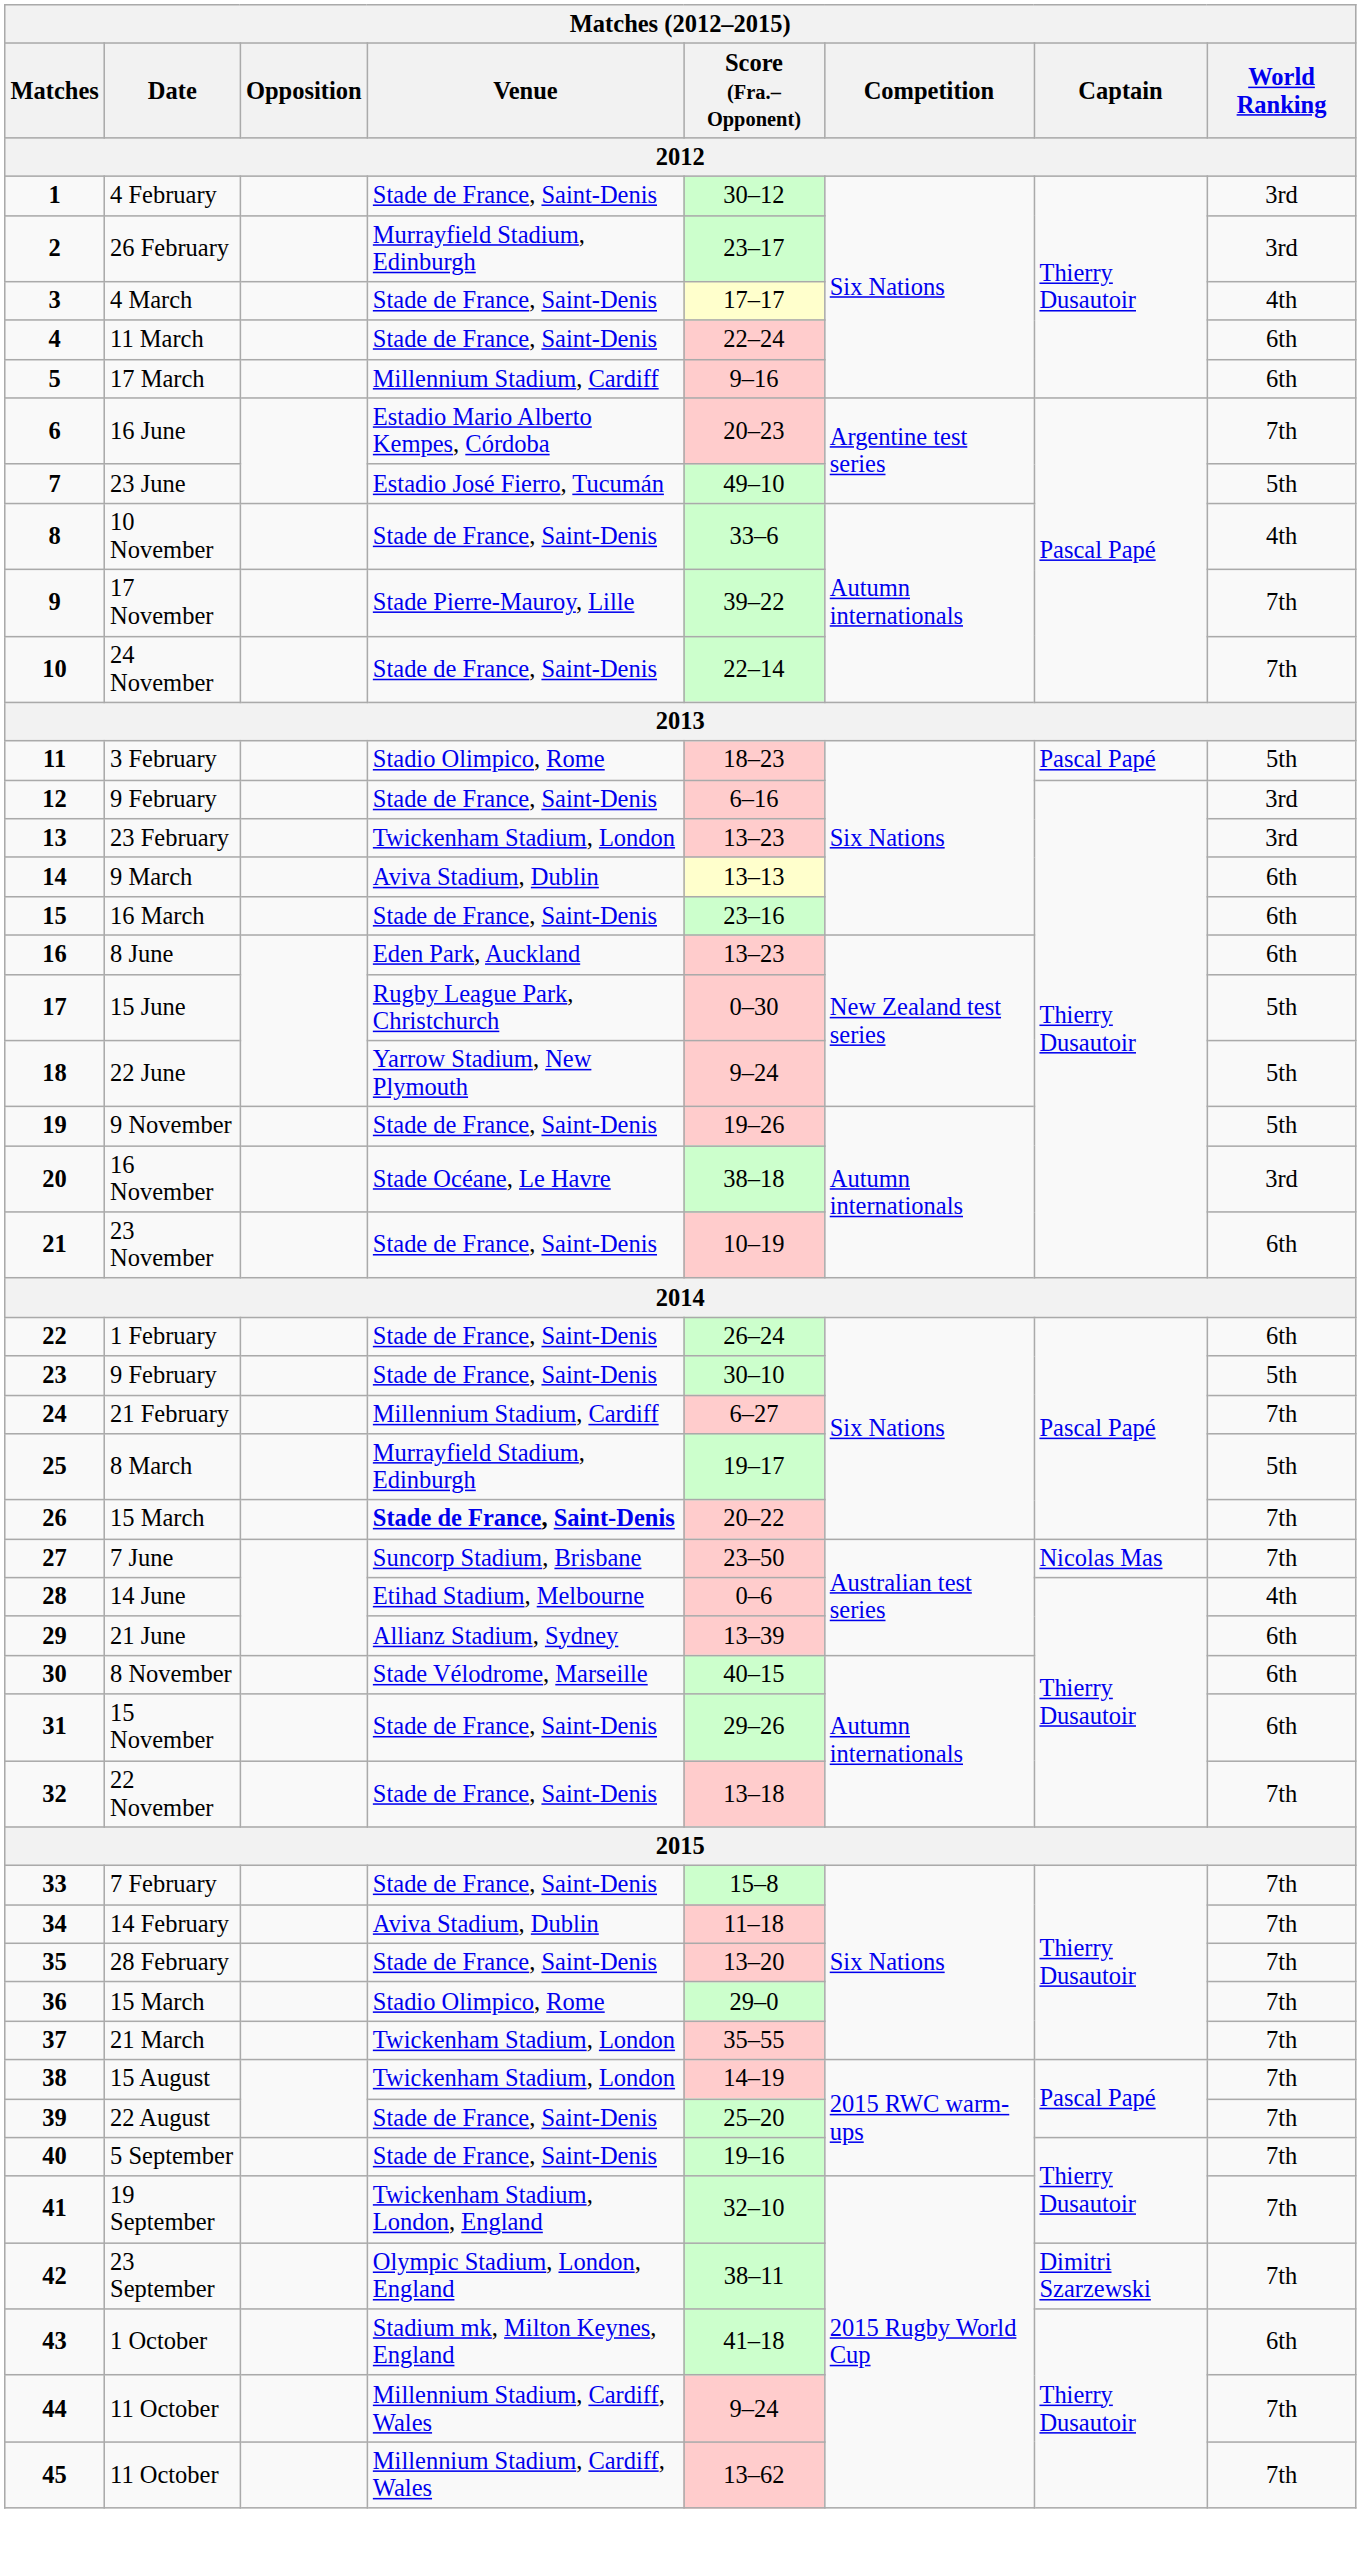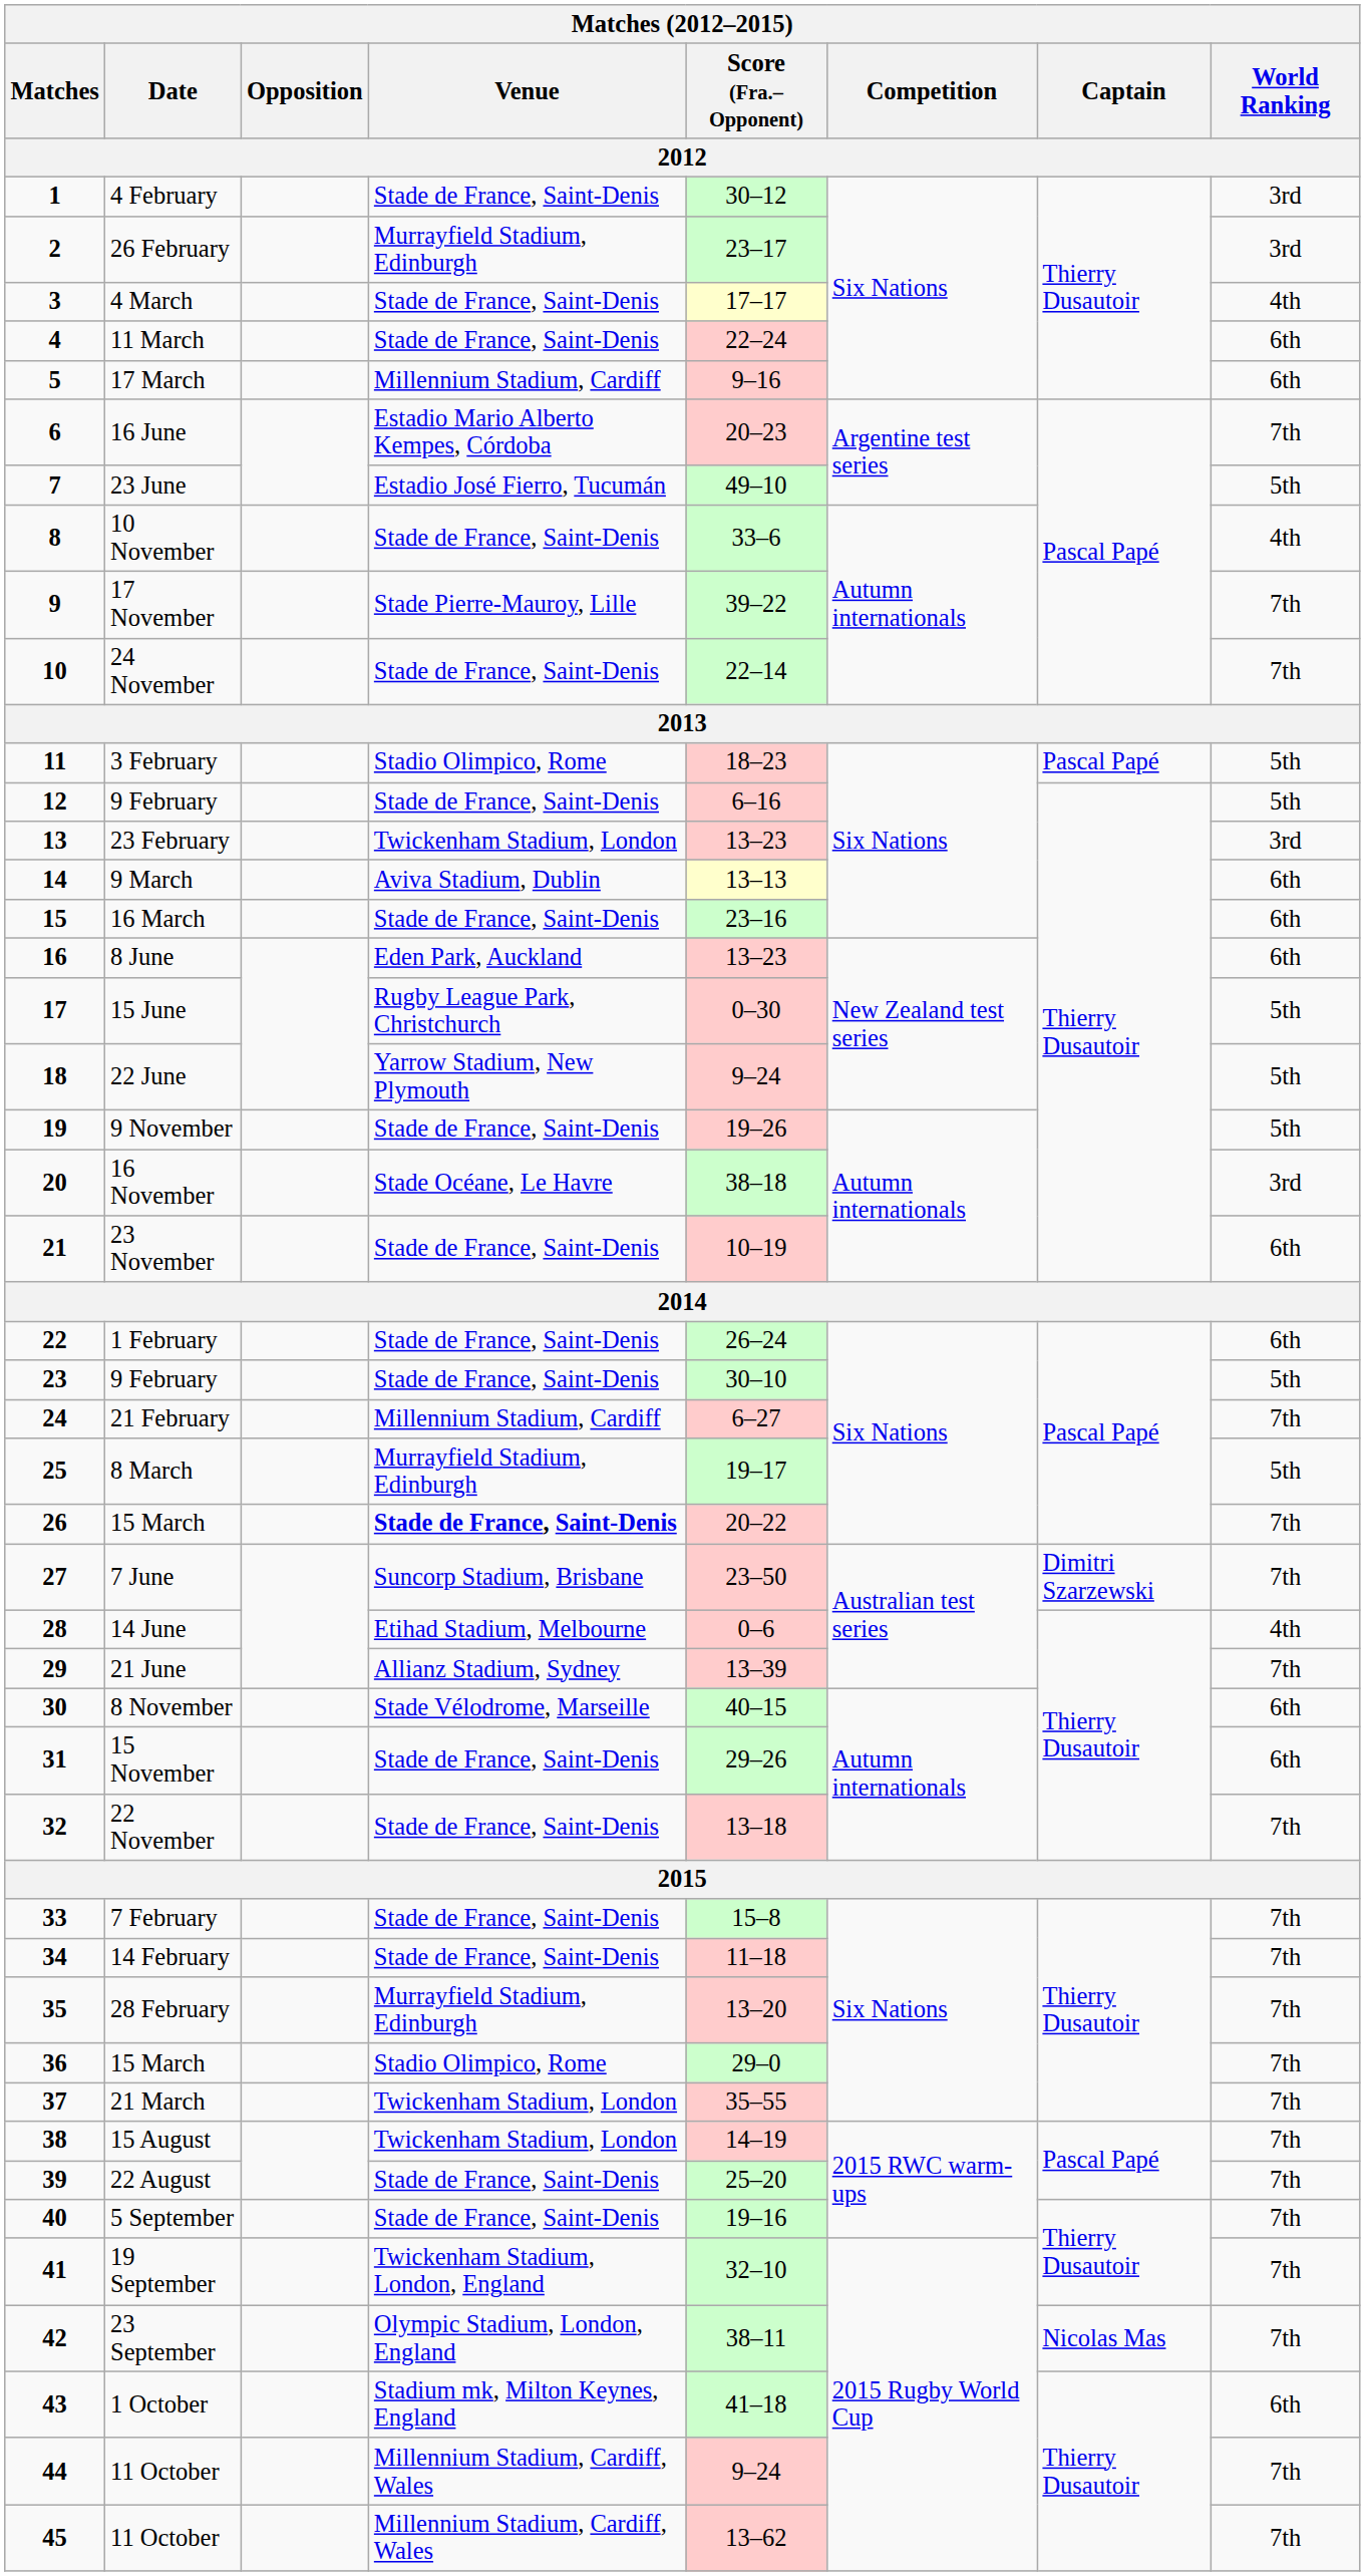12 / 9 February | World Ranking: 3rd -> 5th
7 June | Captain: Nicolas Mas -> Dimitri Szarzewski
21 June | World Ranking: 6th -> 7th
14 February | Venue: Aviva Stadium, Dublin -> Stade de France, Saint-Denis
28 February | Venue: Stade de France, Saint-Denis -> Murrayfield Stadium, Edinburgh
23 September | Captain: Dimitri Szarzewski -> Nicolas Mas
